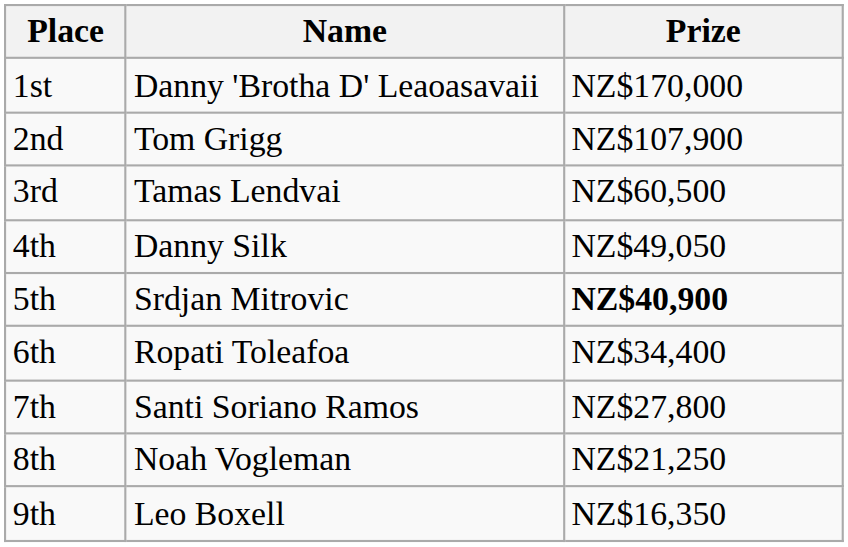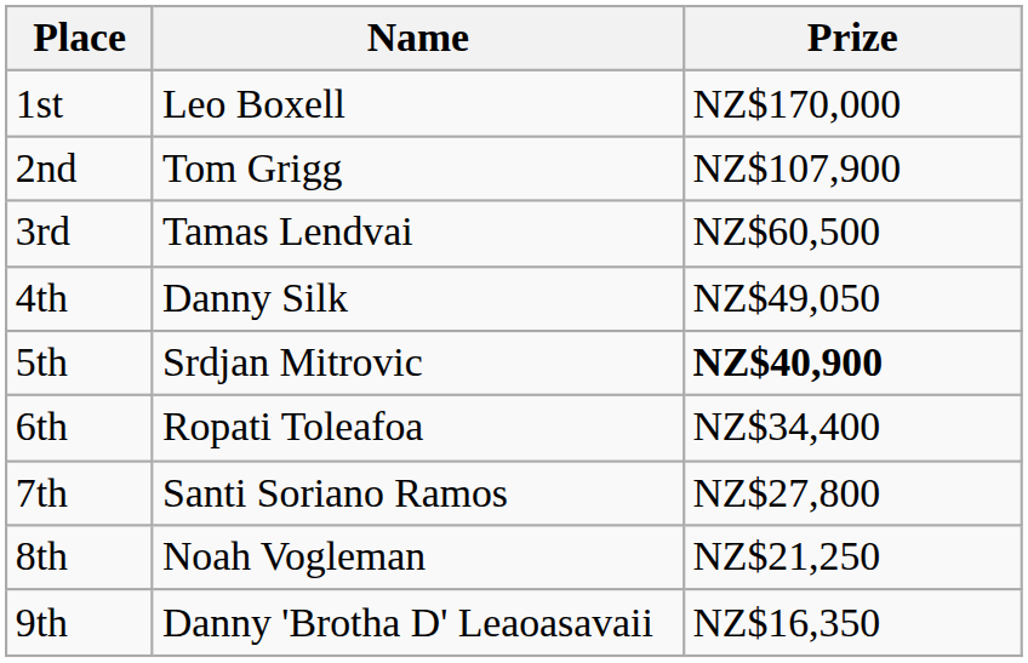1st | Name: Danny 'Brotha D' Leaoasavaii -> Leo Boxell
9th | Name: Leo Boxell -> Danny 'Brotha D' Leaoasavaii
